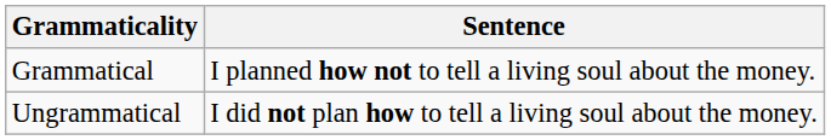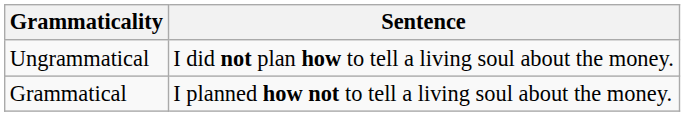rows swapped: Grammatical <-> Ungrammatical
